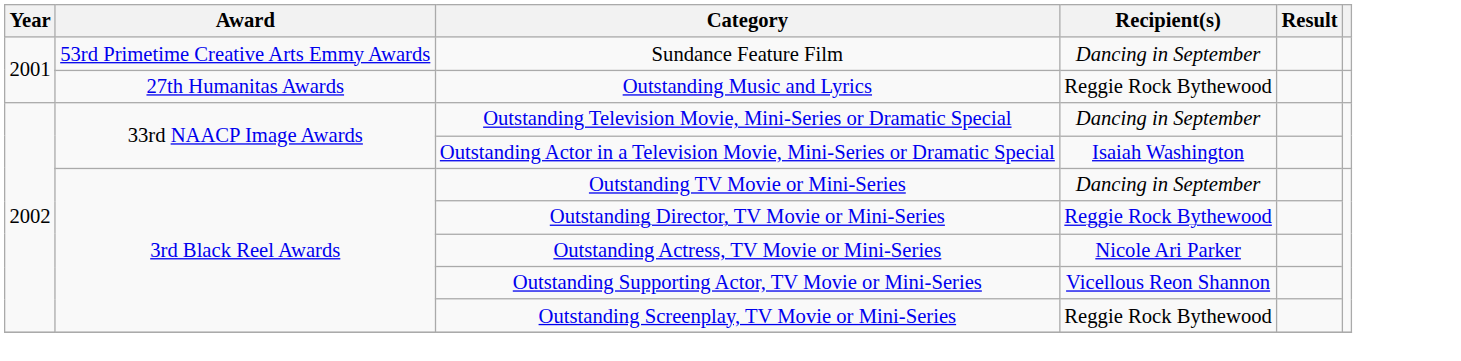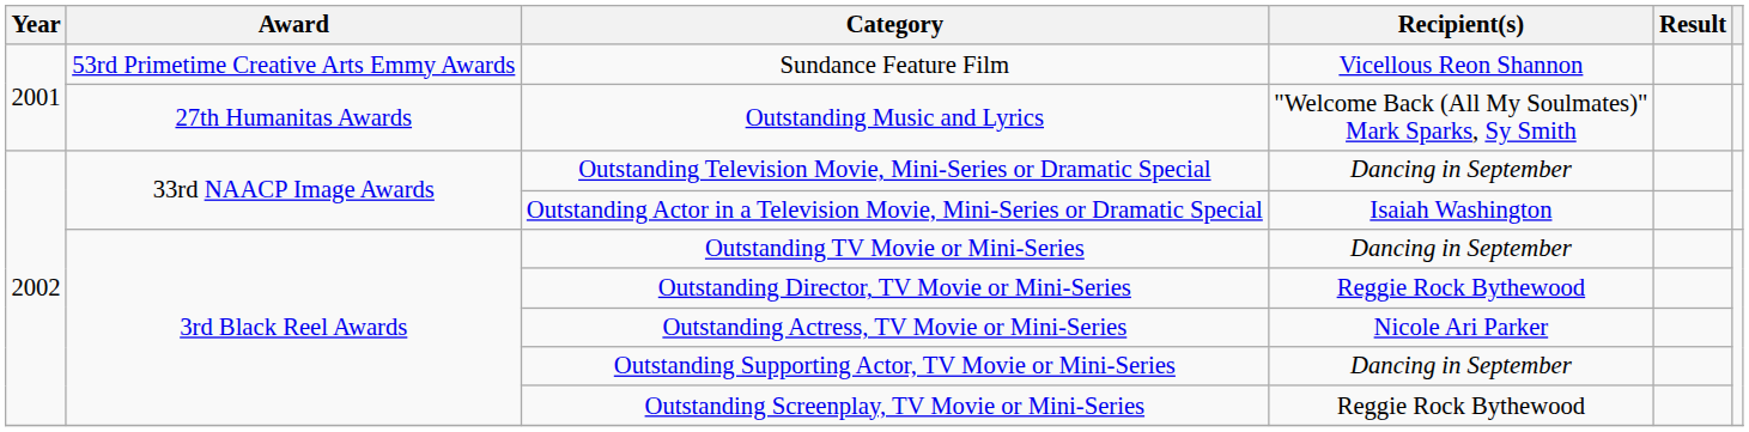Sundance Feature Film | Recipient(s): Dancing in September -> Vicellous Reon Shannon
Outstanding Music and Lyrics | Recipient(s): Reggie Rock Bythewood -> "Welcome Back (All My Soulmates)" Mark Sparks, Sy Smith
Outstanding Supporting Actor, TV Movie or Mini-Series | Recipient(s): Vicellous Reon Shannon -> Dancing in September
